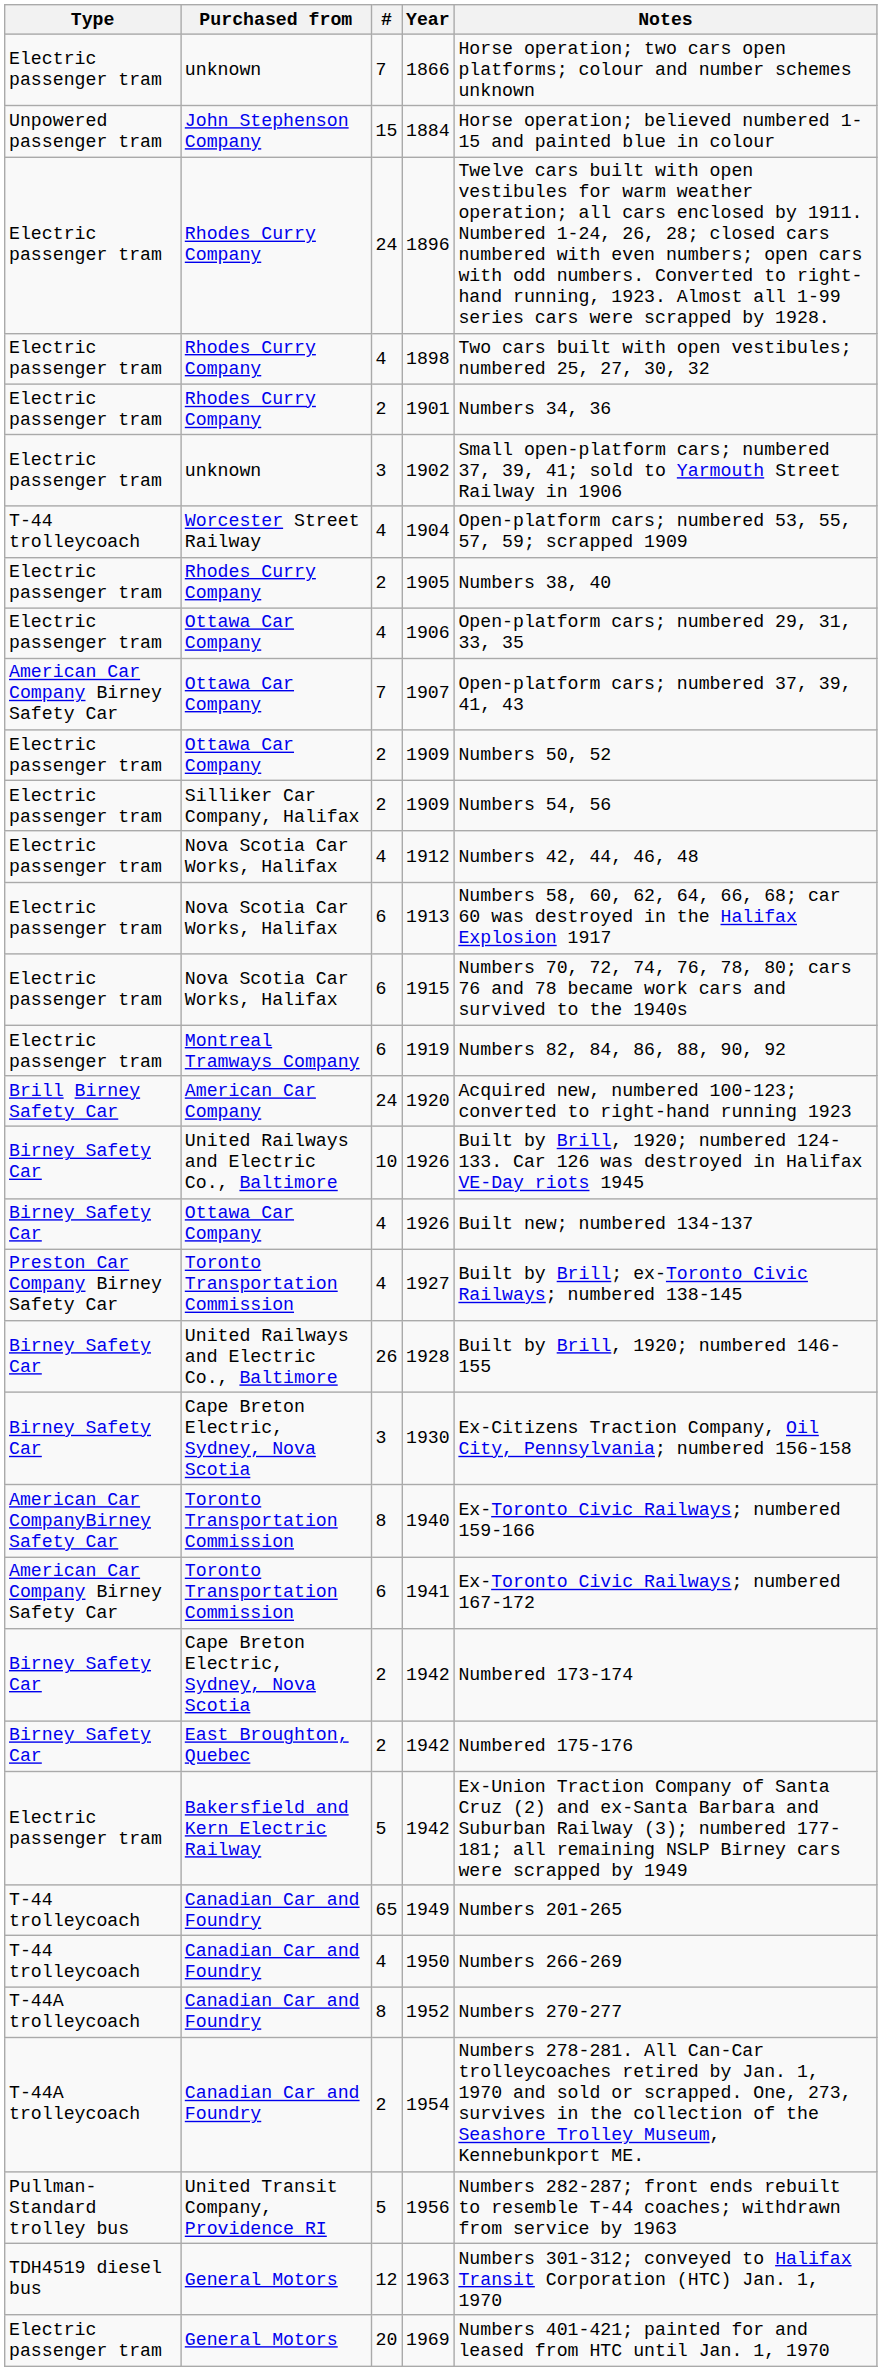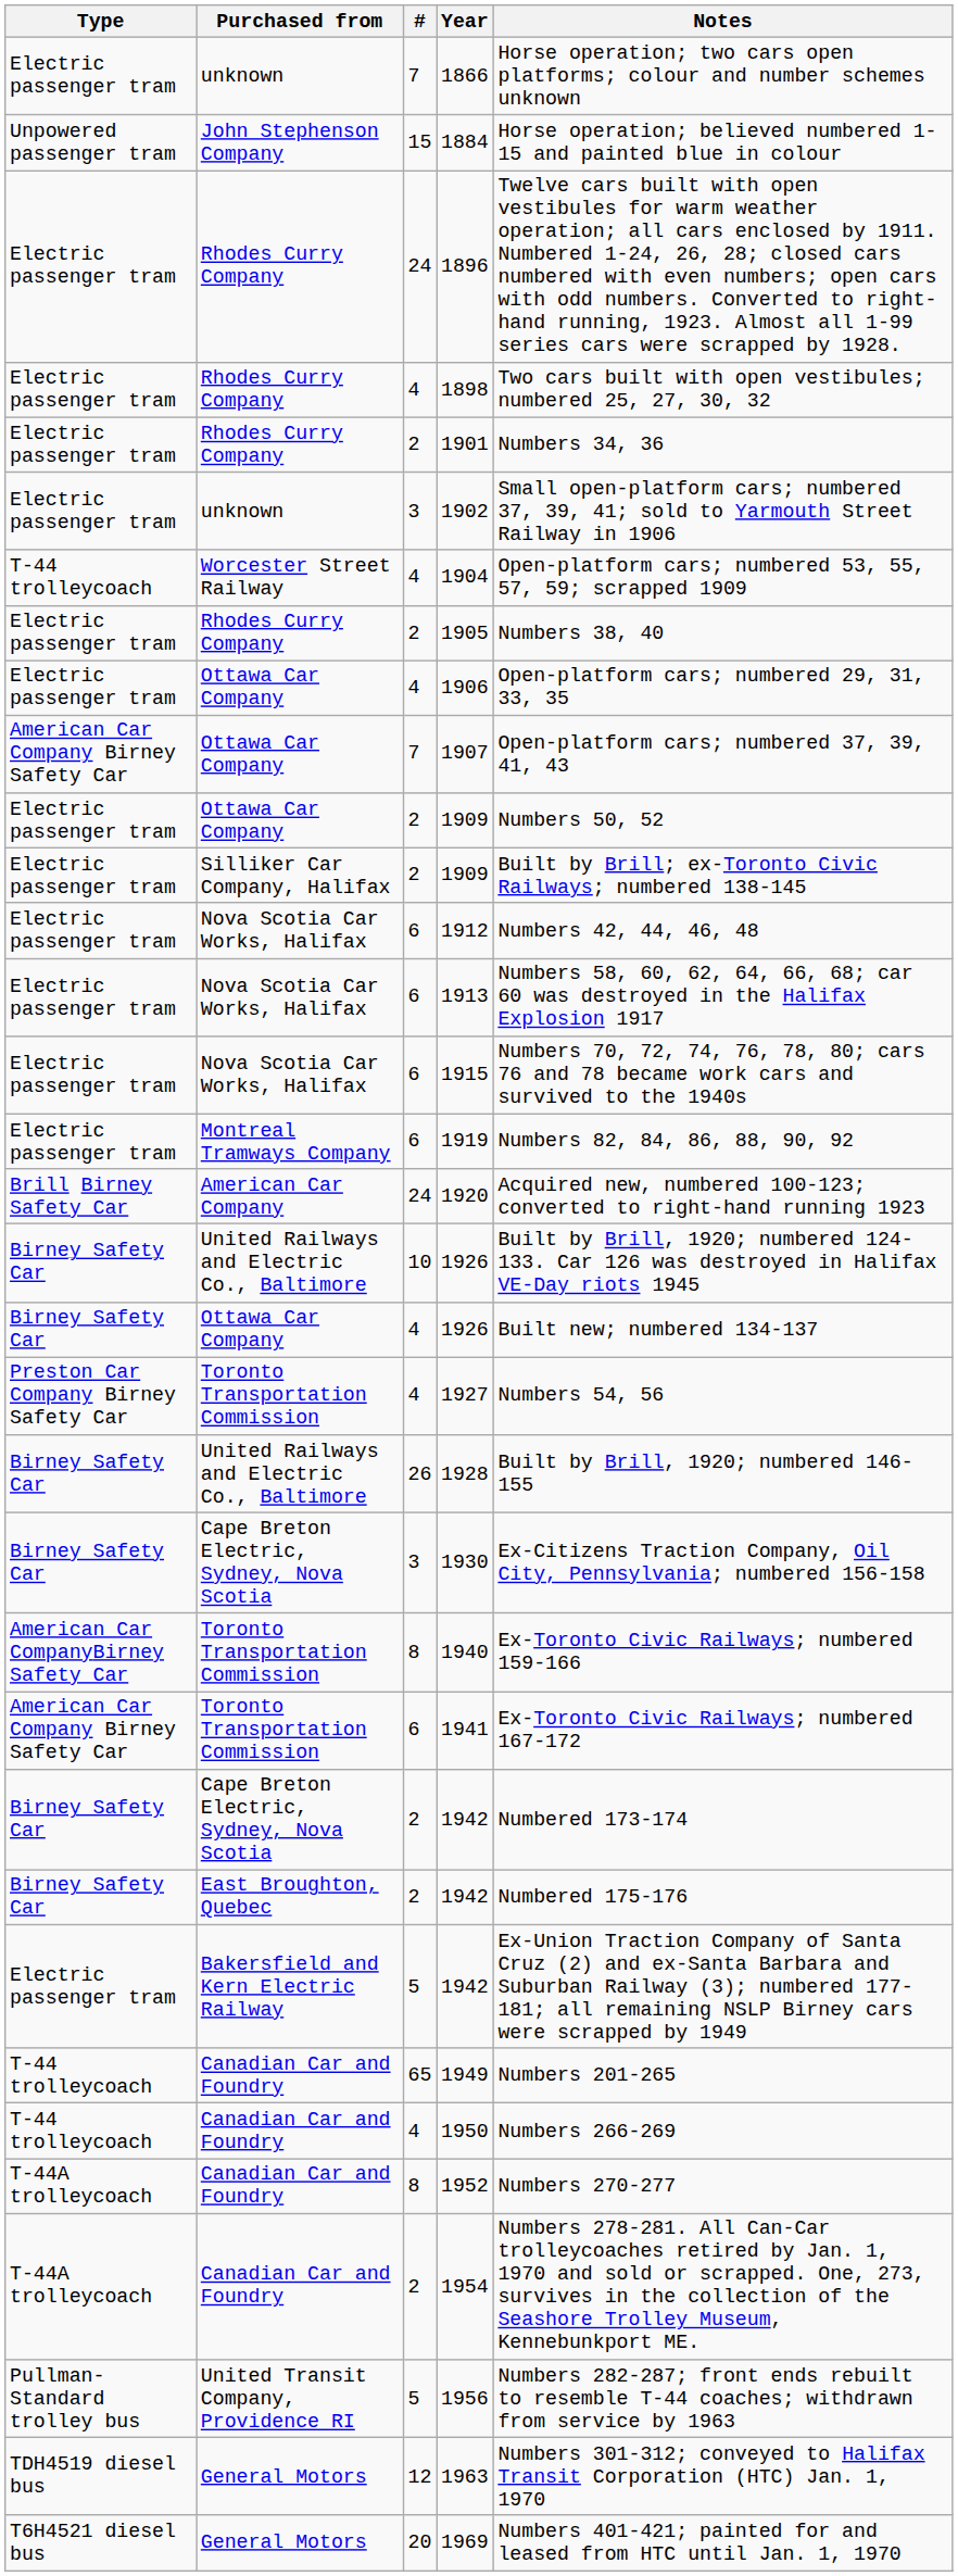Silliker Car Company, Halifax / 1909 | Notes: Numbers 54, 56 -> Built by Brill; ex-Toronto Civic Railways; numbered 138-145
1912 | #: 4 -> 6
1927 | Notes: Built by Brill; ex-Toronto Civic Railways; numbered 138-145 -> Numbers 54, 56
1969 | Type: Electric passenger tram -> T6H4521 diesel bus
